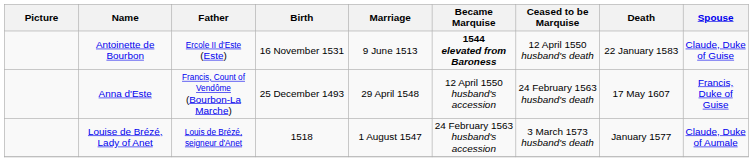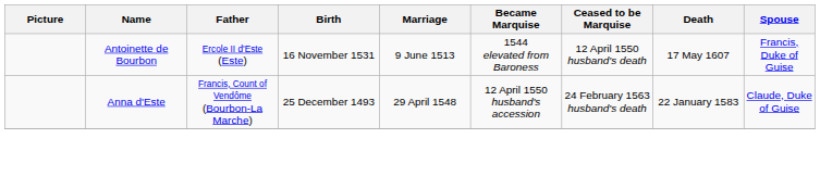Antoinette de Bourbon | Became Marquise: bold -> normal
Antoinette de Bourbon | Death: 22 January 1583 -> 17 May 1607
Antoinette de Bourbon | Spouse: Claude, Duke of Guise -> Francis, Duke of Guise
Anna d'Este | Death: 17 May 1607 -> 22 January 1583
Anna d'Este | Spouse: Francis, Duke of Guise -> Claude, Duke of Guise
- row: Louise de Brézé, Lady of Anet | Louis de Brézé, seigneur d'Anet | 1518 | 1 August 1547 | 24 February 1563 husband's accession | 3 March 1573 husband's death | January 1577 | Claude, Duke of Aumale
